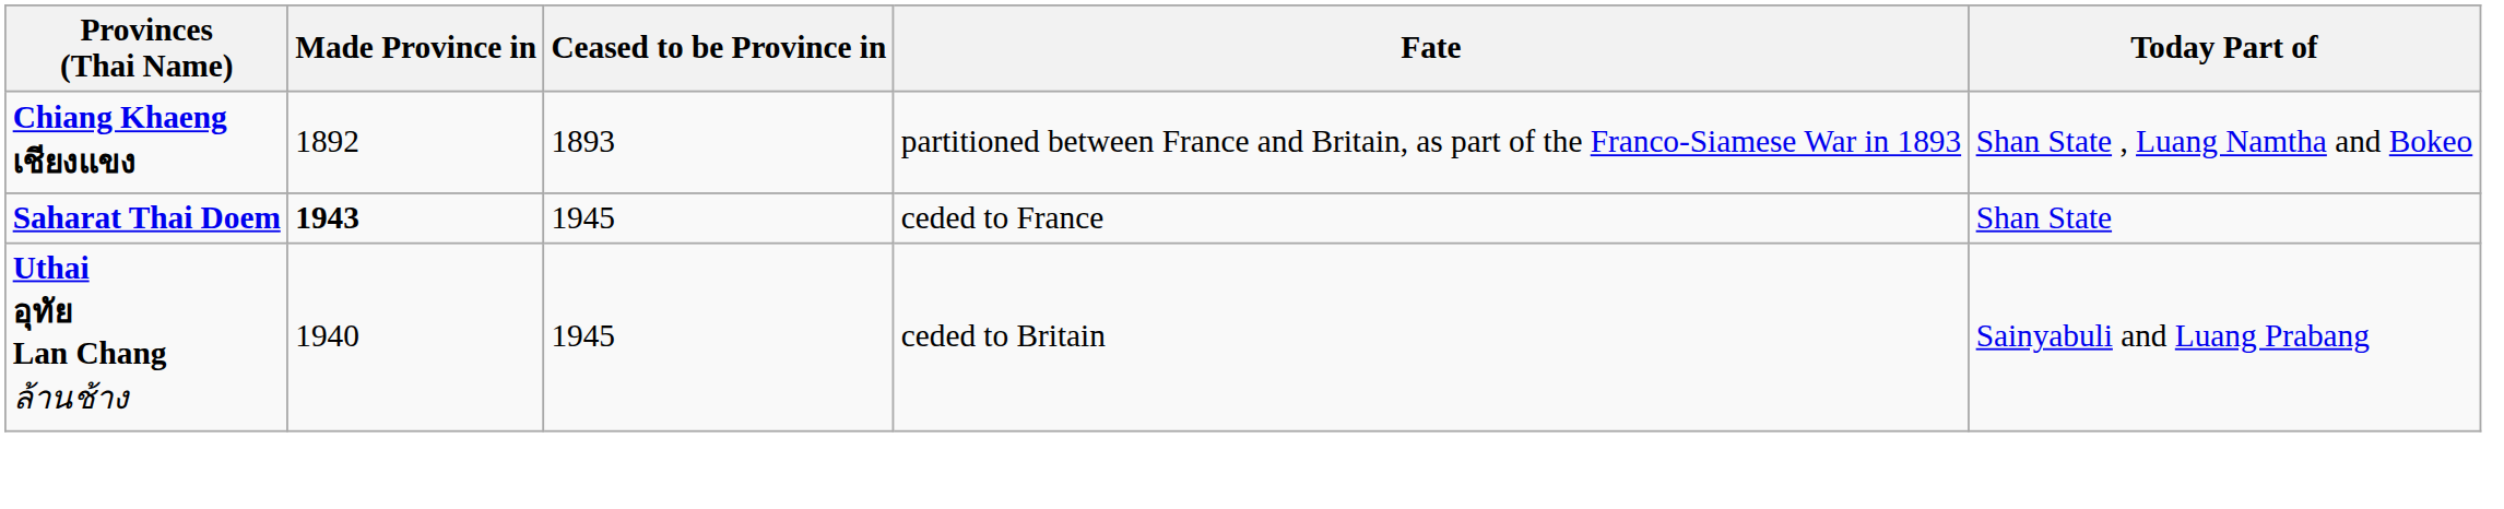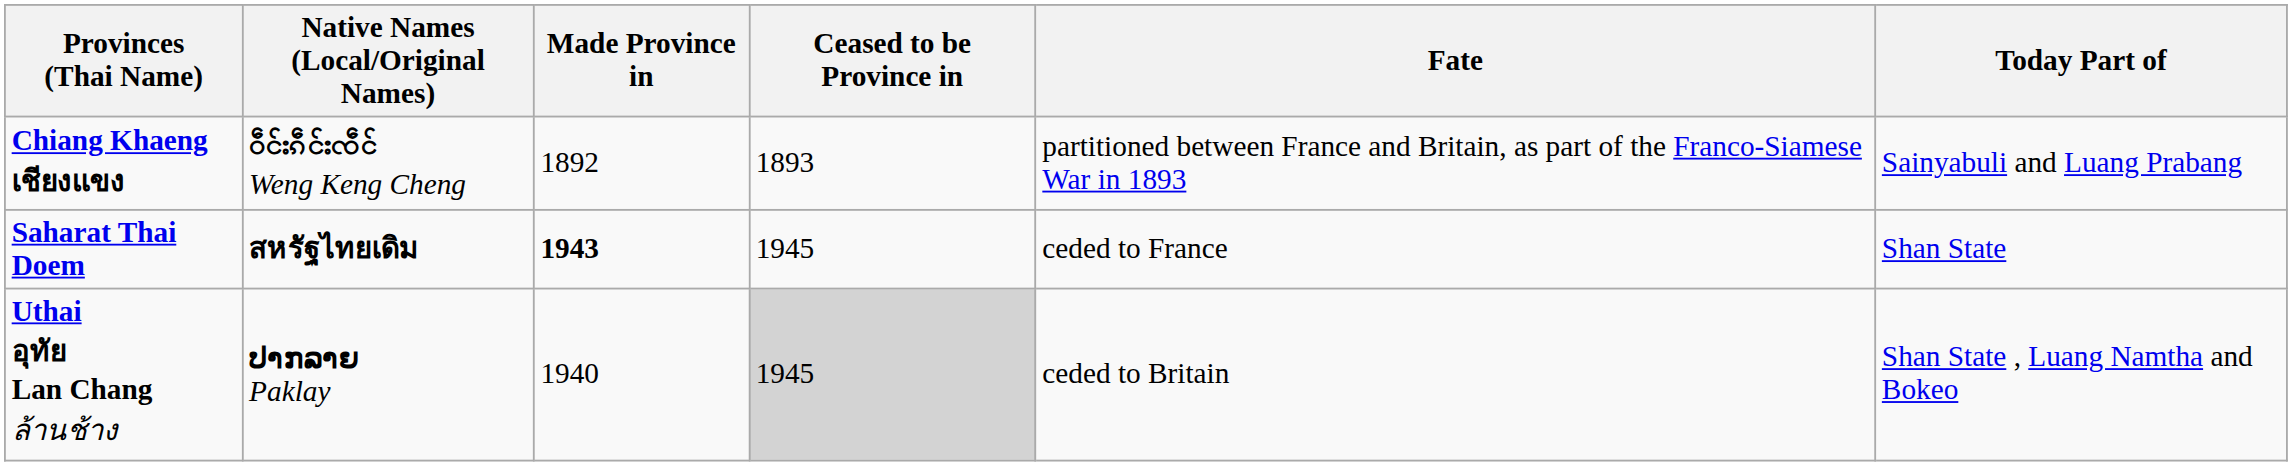+ column: Native Names (Local/Original Names) | ဝဵင်းၵဵင်းၸဵင် Weng Keng Cheng | สหรัฐไทยเดิม | ປາກລາຍ Paklay
Chiang Khaeng เชียงแขง | Today Part of: Shan State , Luang Namtha and Bokeo -> Sainyabuli and Luang Prabang
Uthai อุทัย Lan Chang ล้านช้าง | Ceased to be Province in: no background -> lightgrey background
Uthai อุทัย Lan Chang ล้านช้าง | Today Part of: Sainyabuli and Luang Prabang -> Shan State , Luang Namtha and Bokeo
